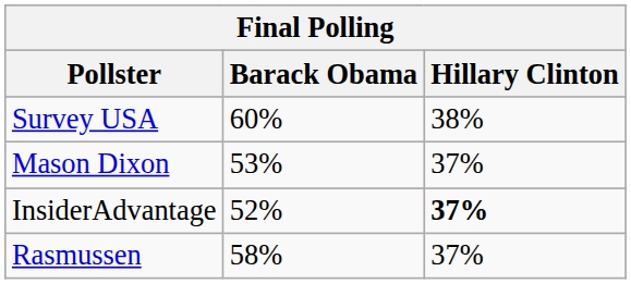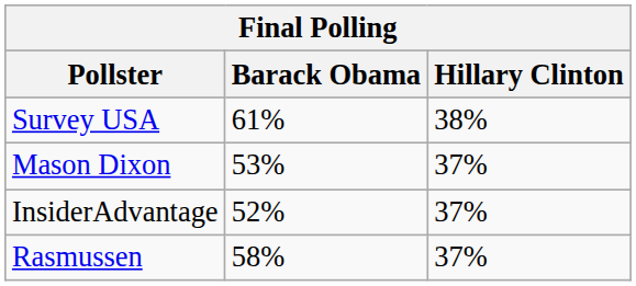Survey USA | Barack Obama: 60% -> 61%
InsiderAdvantage | Hillary Clinton: bold -> normal
